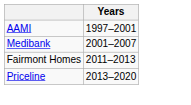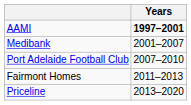AAMI | Years: normal -> bold
+ row: Port Adelaide Football Club | 2007–2010
